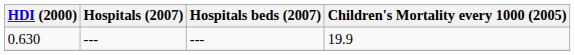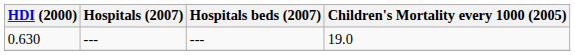0.630 | Children's Mortality every 1000 (2005): 19.9 -> 19.0
